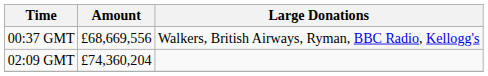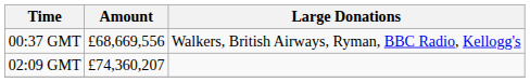02:09 GMT | Amount: £74,360,204 -> £74,360,207
